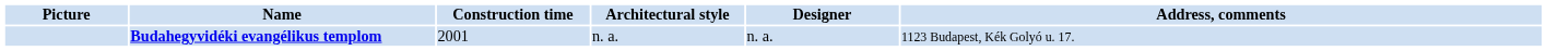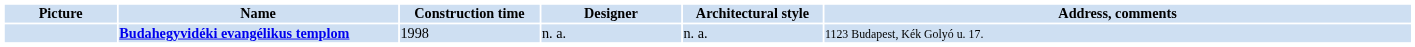columns swapped: Architectural style <-> Designer
Budahegyvidéki evangélikus templom | Construction time: 2001 -> 1998
